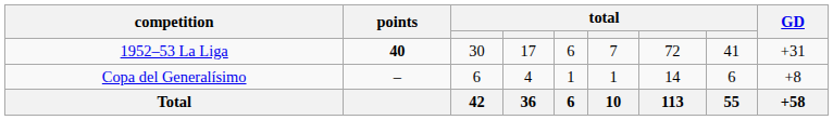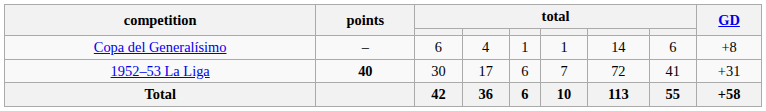rows swapped: 1952–53 La Liga <-> Copa del Generalísimo
